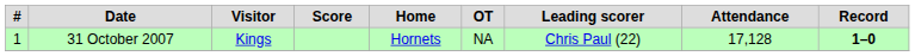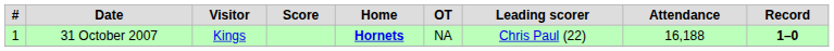31 October 2007 | Home: normal -> bold
31 October 2007 | Attendance: 17,128 -> 16,188
